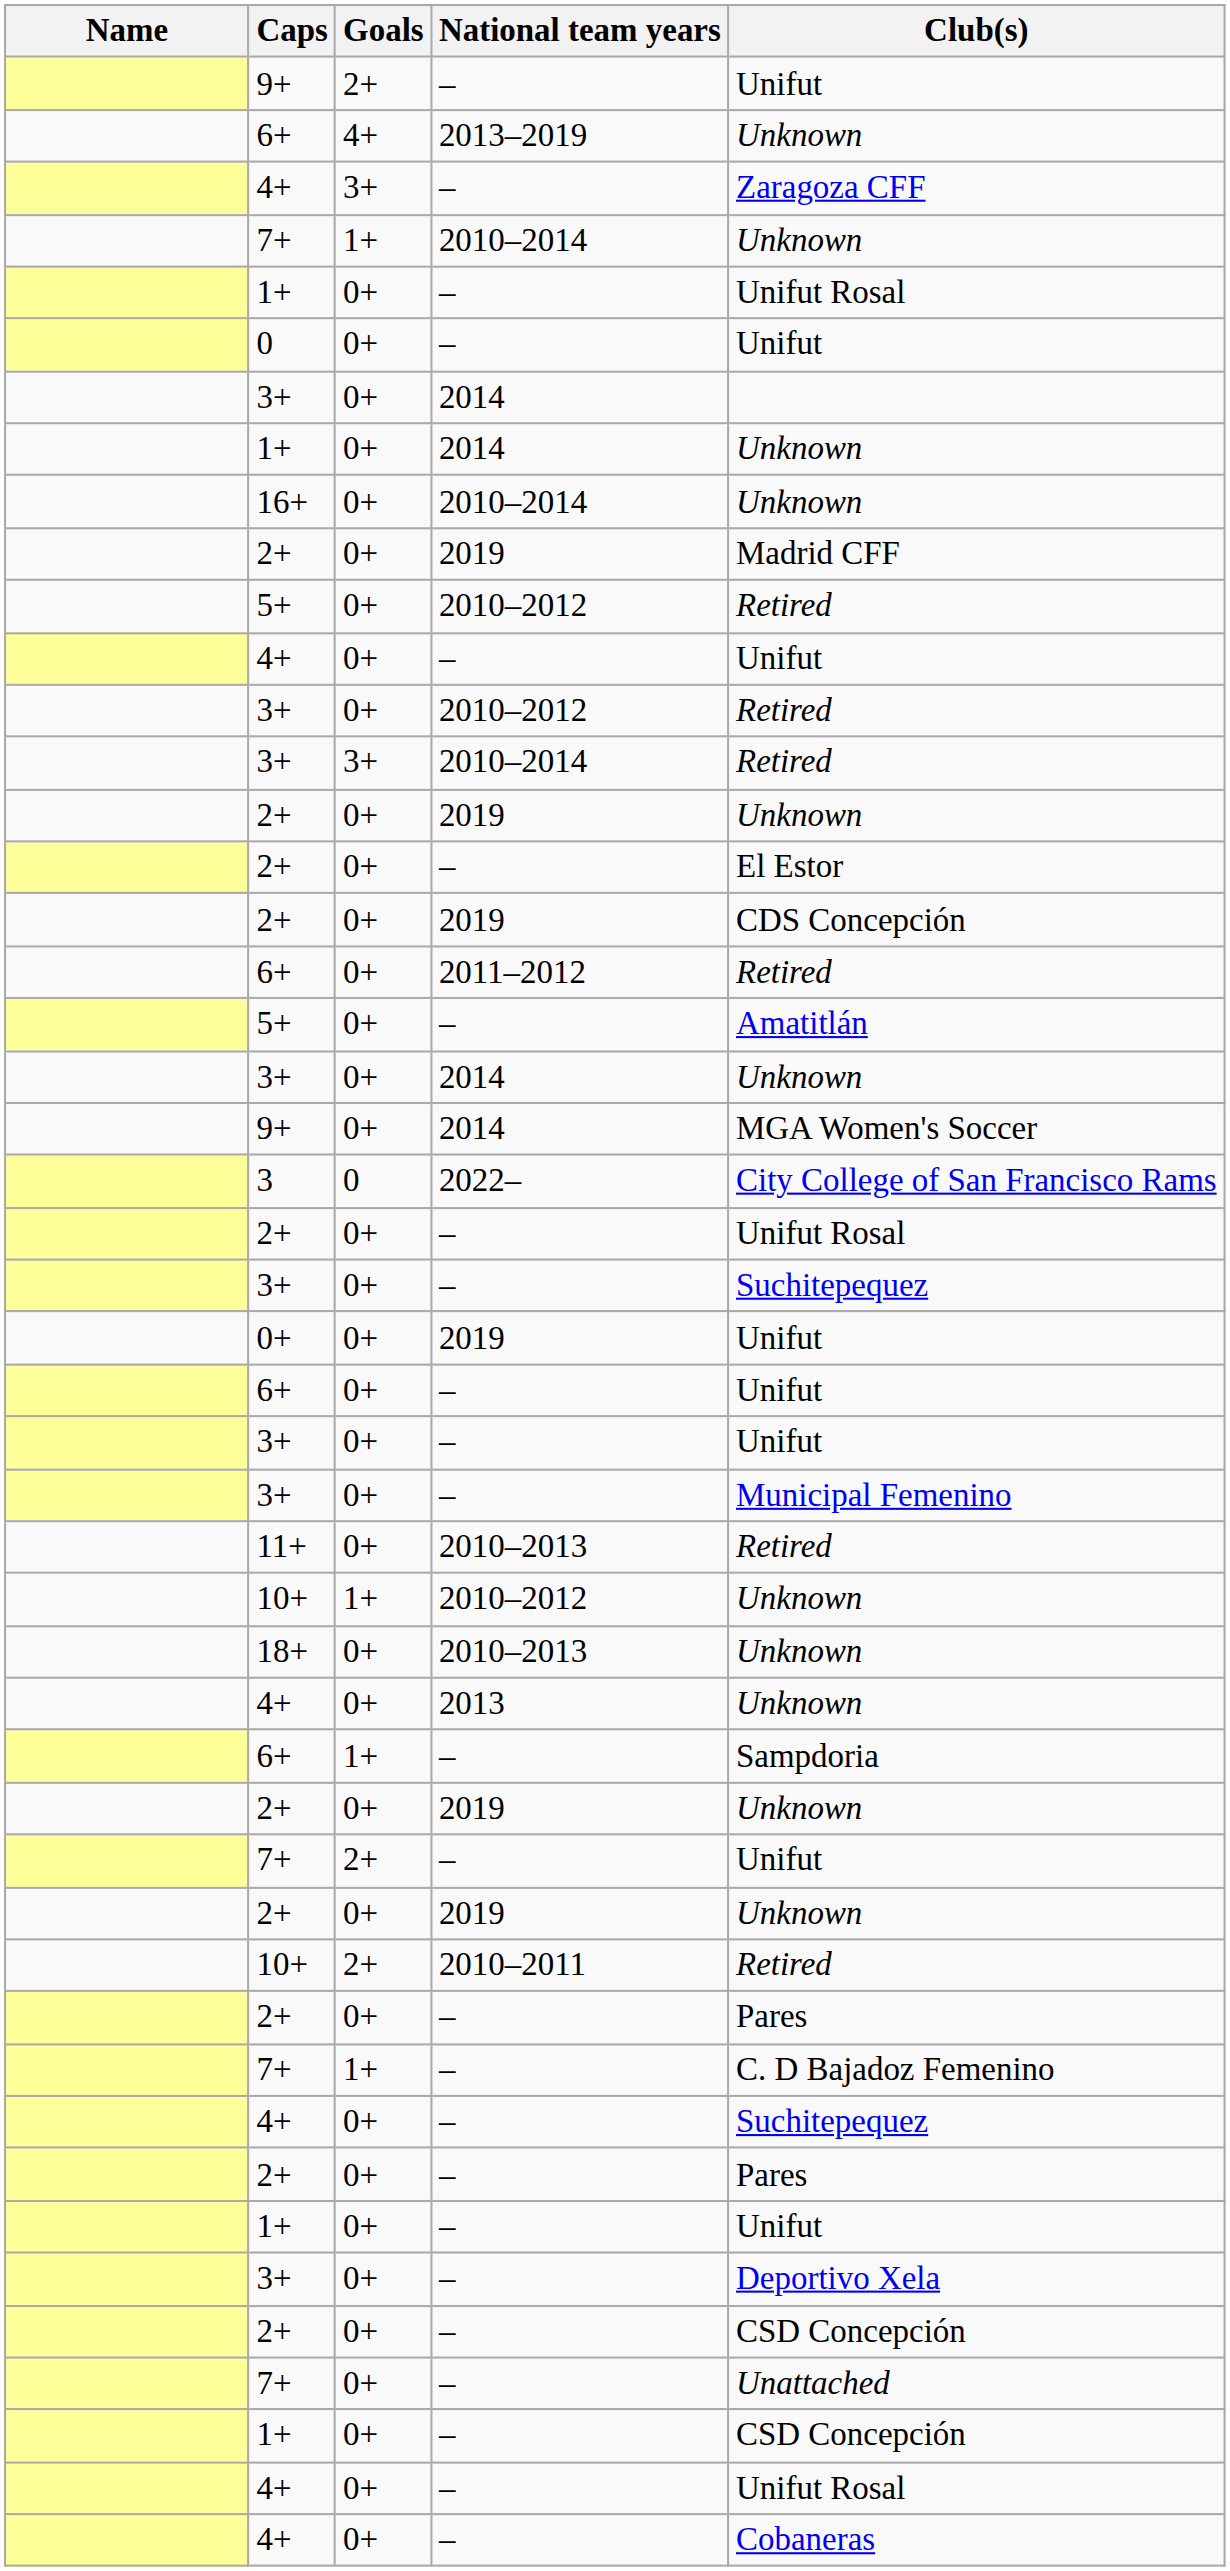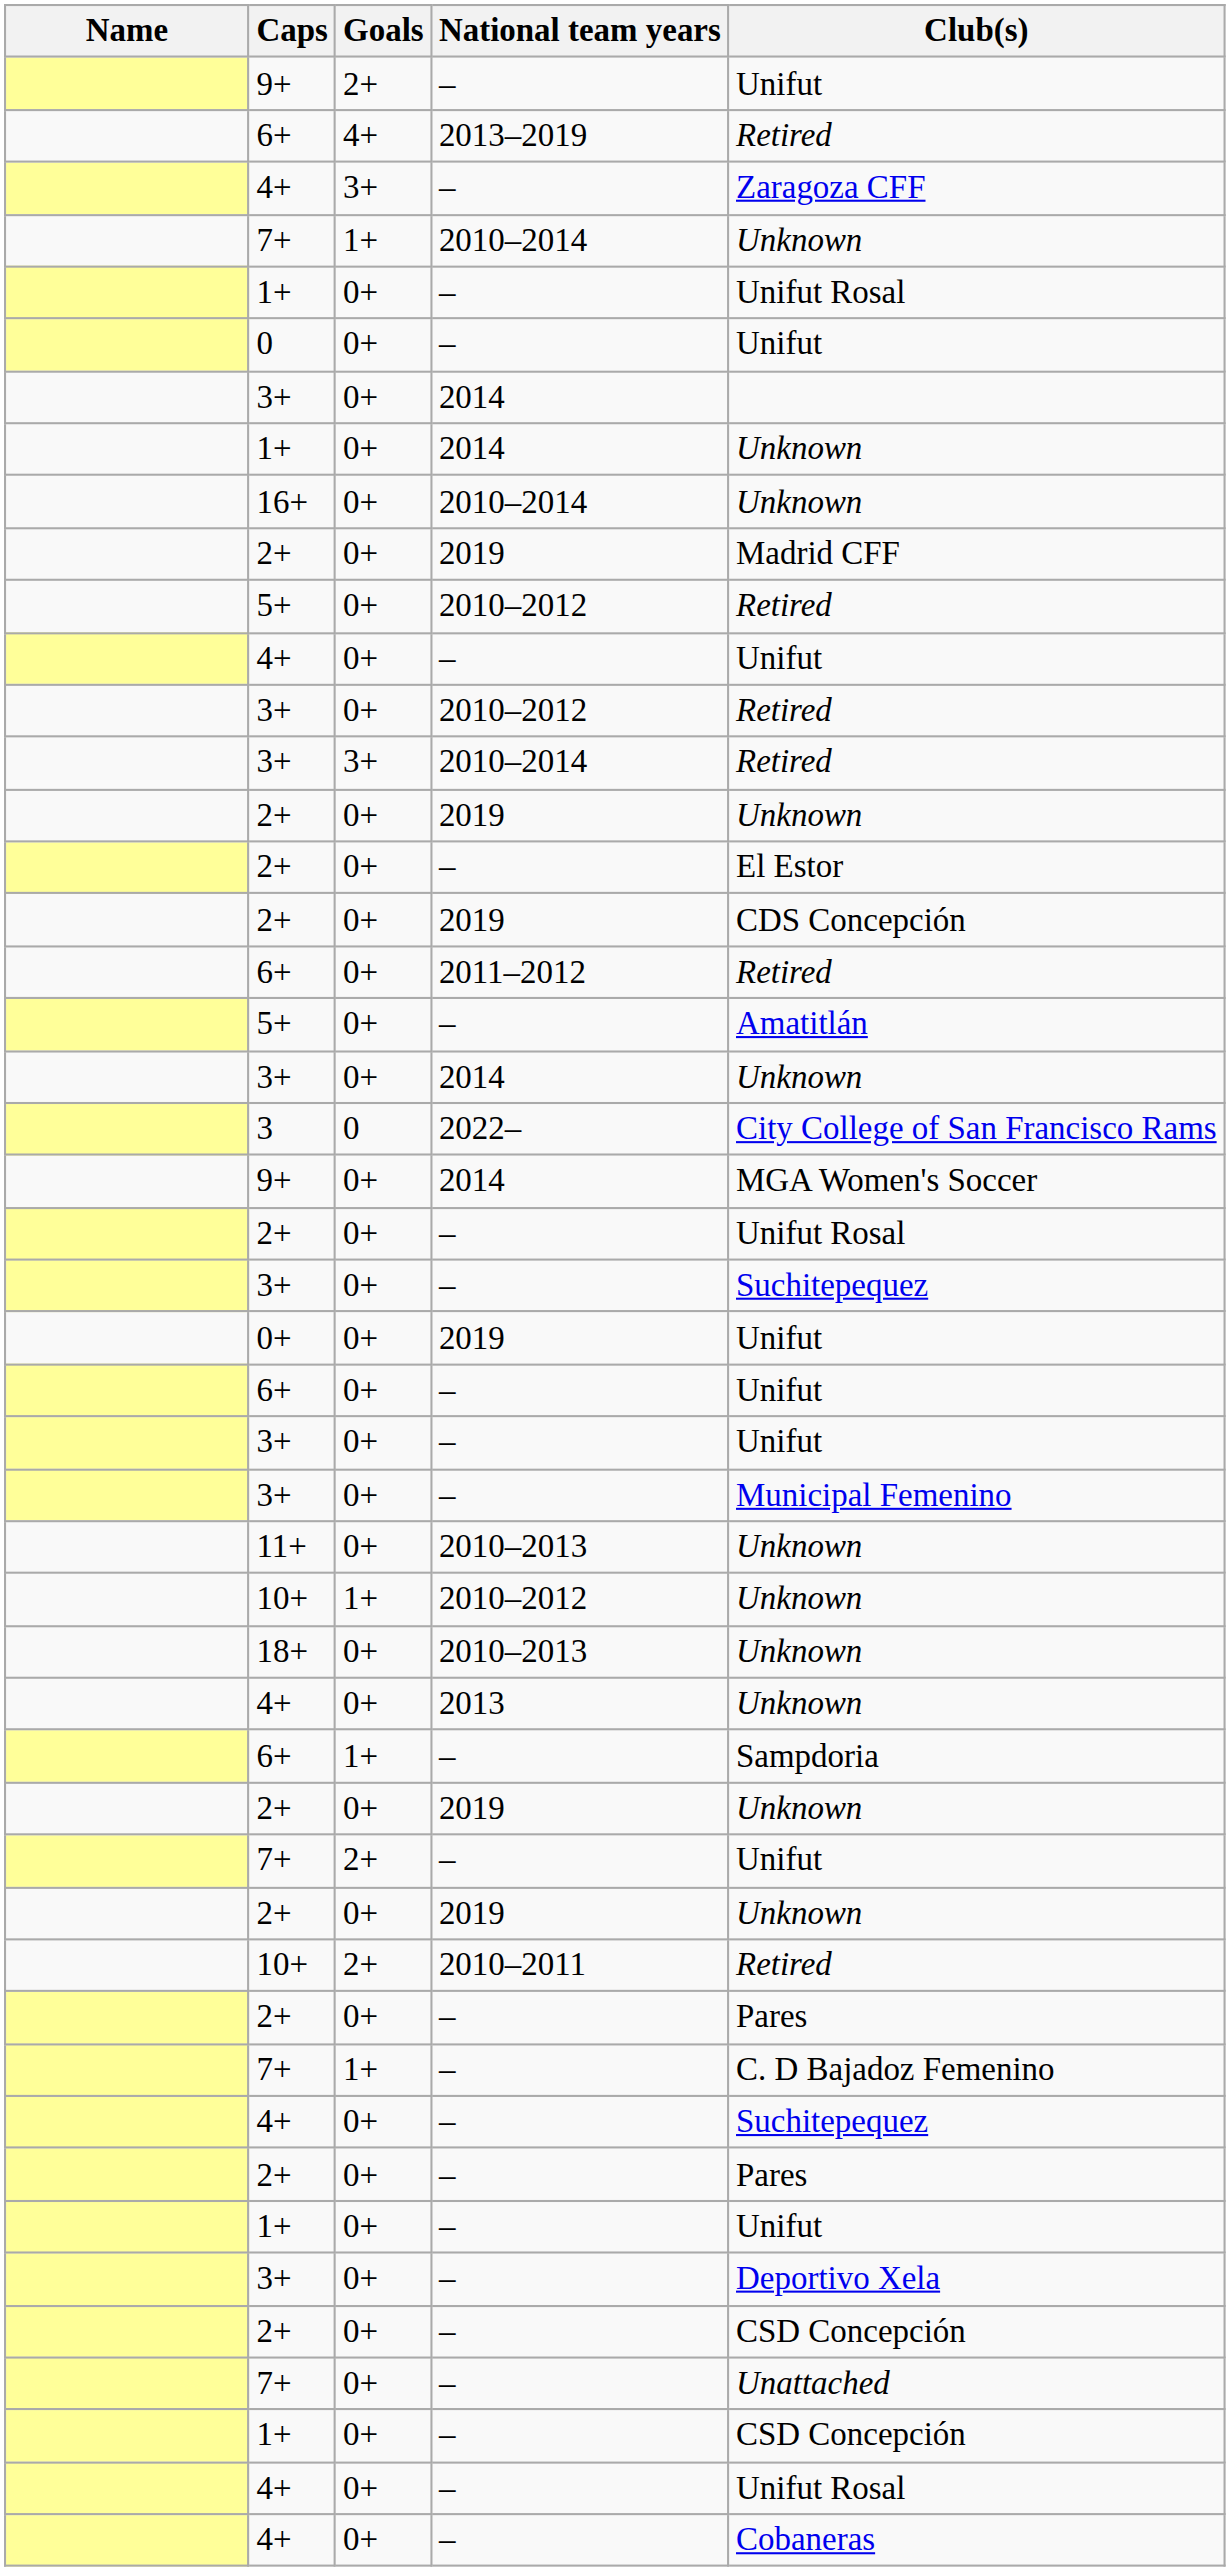6+ / 2013–2019 | Club(s): Unknown -> Retired
rows swapped: 3 <-> 9+ / 2014
11+ | Club(s): Retired -> Unknown
